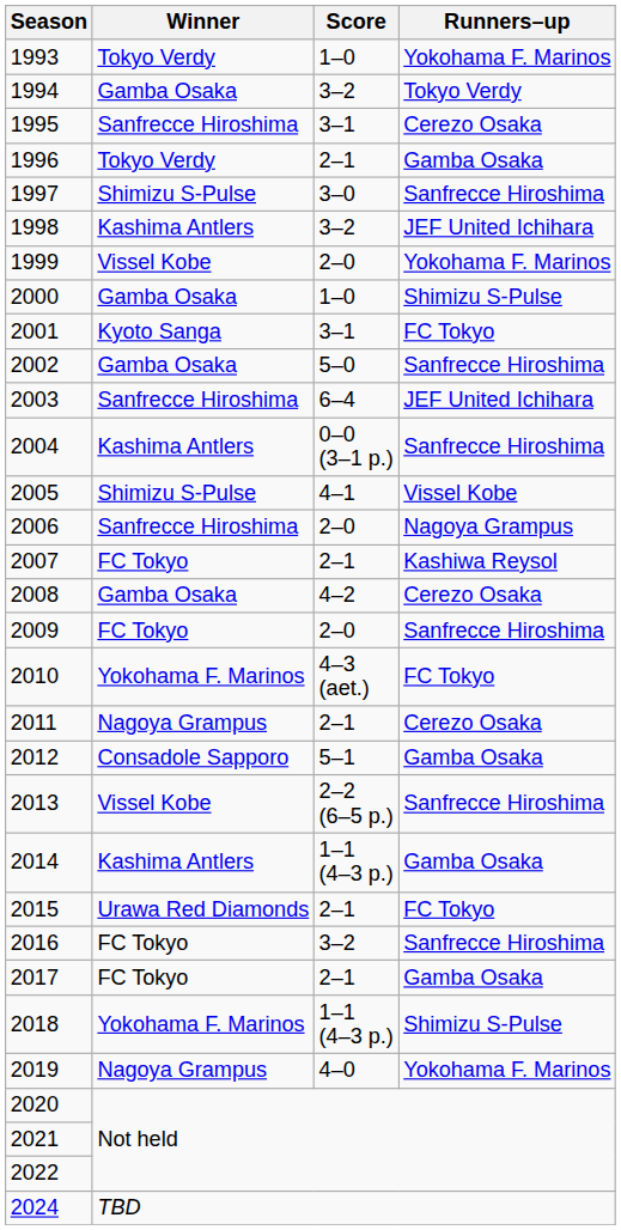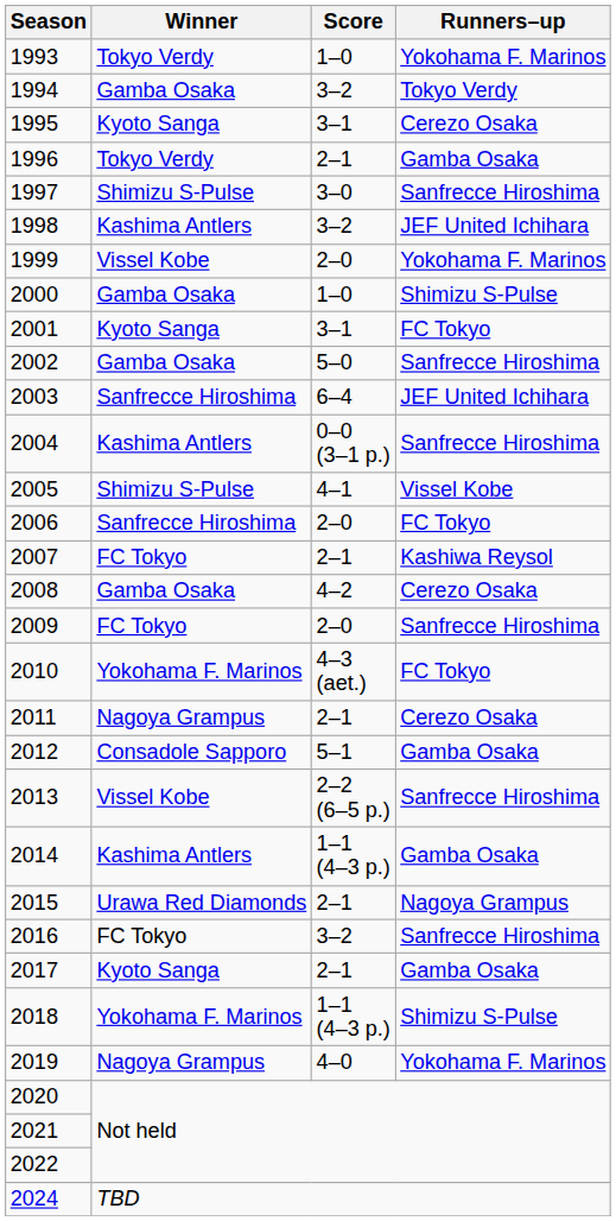1995 | Winner: Sanfrecce Hiroshima -> Kyoto Sanga
2006 | Runners–up: Nagoya Grampus -> FC Tokyo
2015 | Runners–up: FC Tokyo -> Nagoya Grampus
2017 | Winner: FC Tokyo -> Kyoto Sanga
